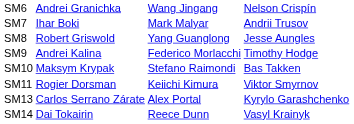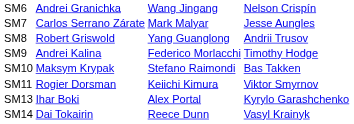SM7 | column 2: Ihar Boki -> Carlos Serrano Zárate
SM7 | column 4: Andrii Trusov -> Jesse Aungles
SM8 | column 4: Jesse Aungles -> Andrii Trusov
SM13 | column 2: Carlos Serrano Zárate -> Ihar Boki
